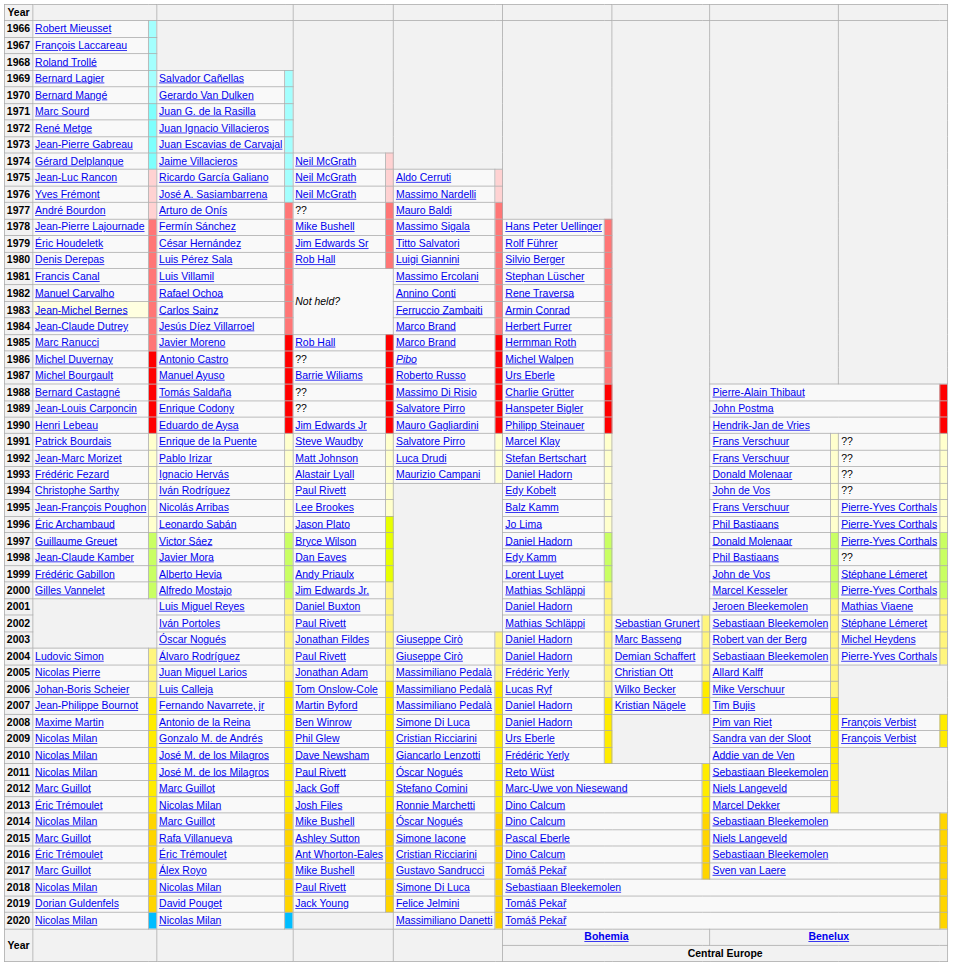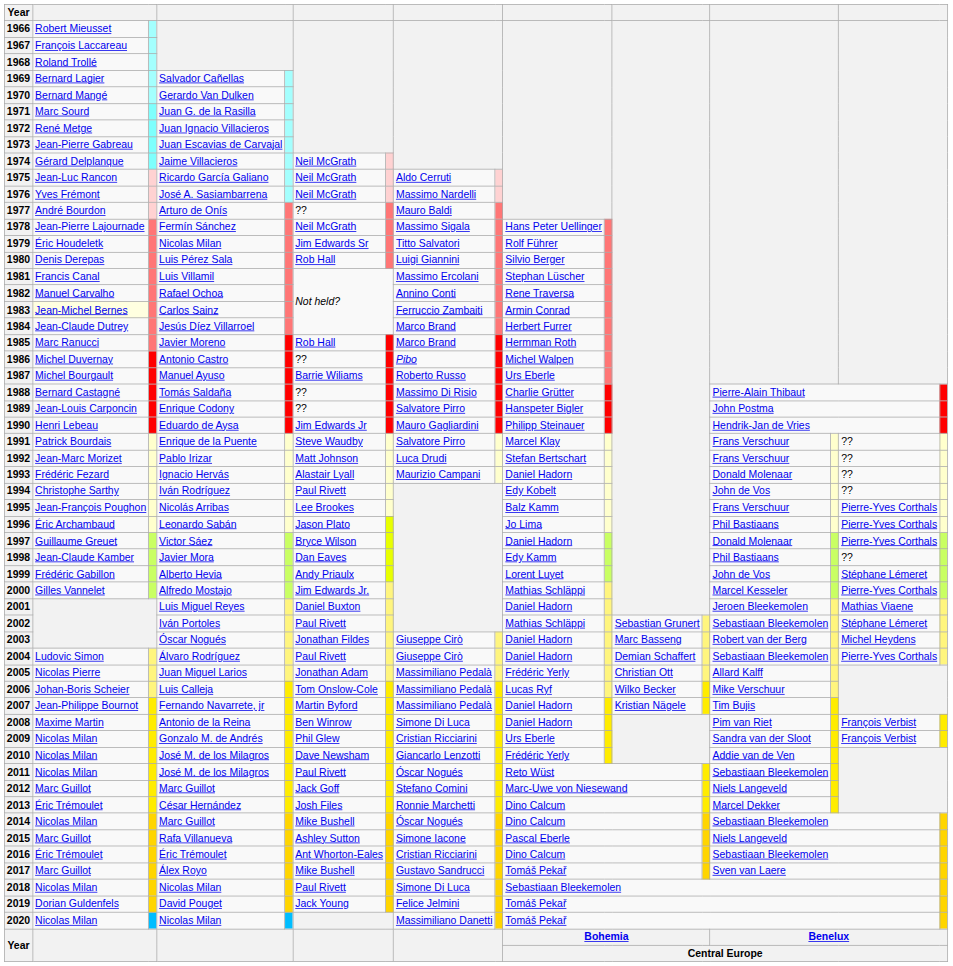1978 | column 6: Mike Bushell -> Neil McGrath
1979 | column 4: César Hernández -> Nicolas Milan
2013 | column 4: Nicolas Milan -> César Hernández
